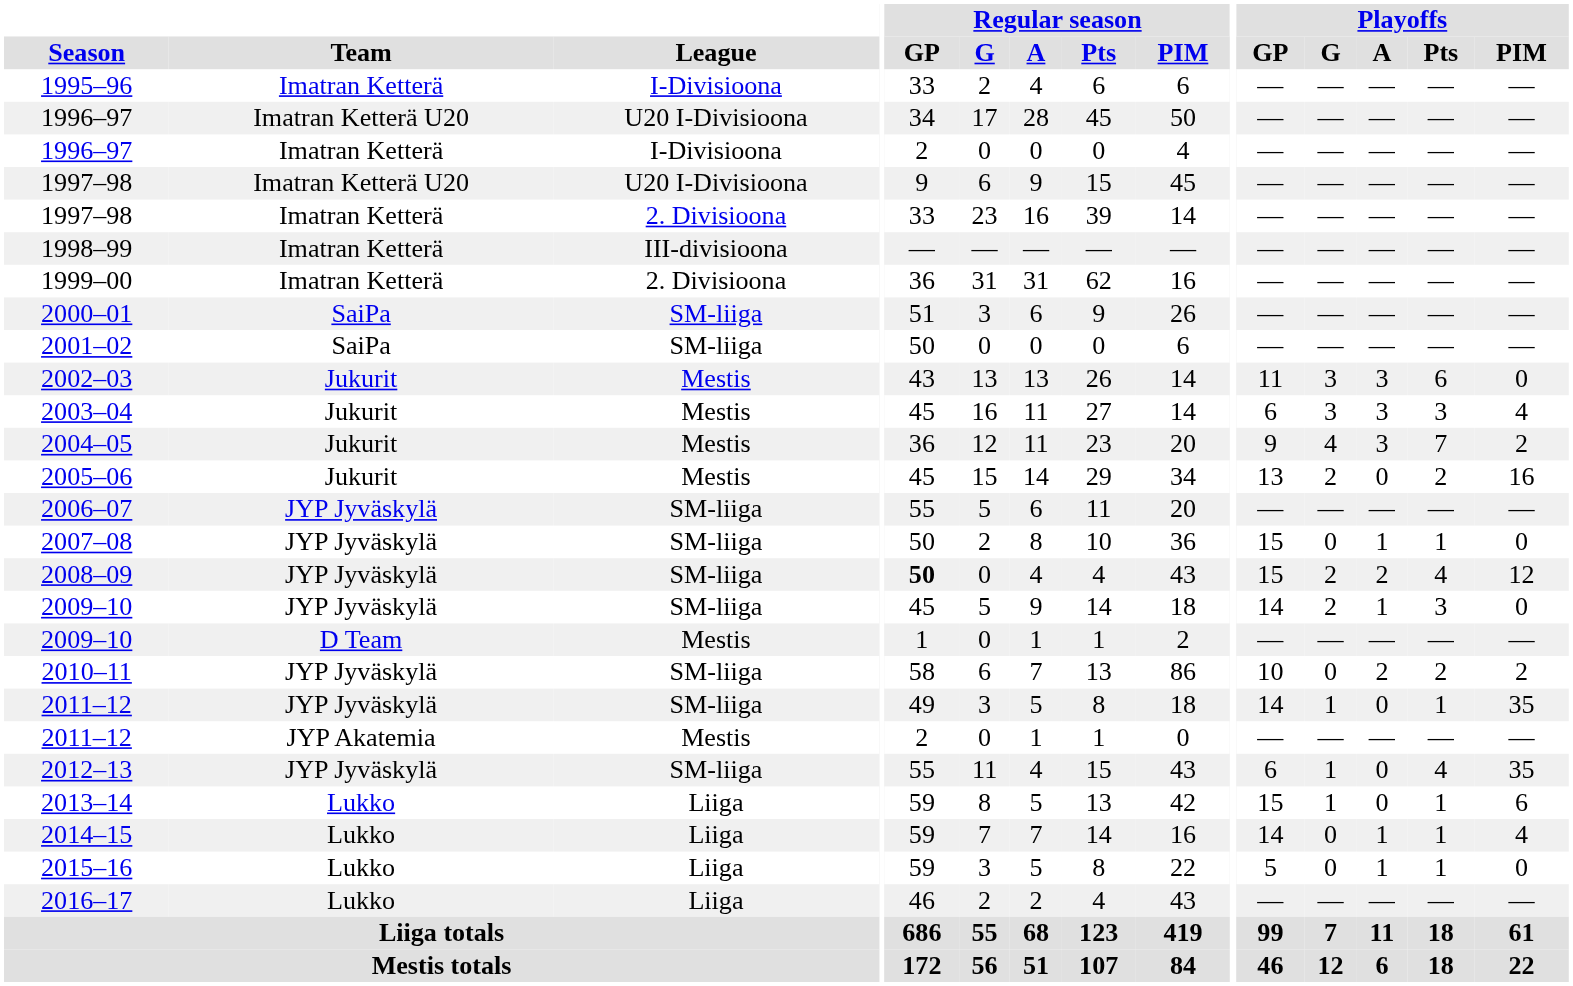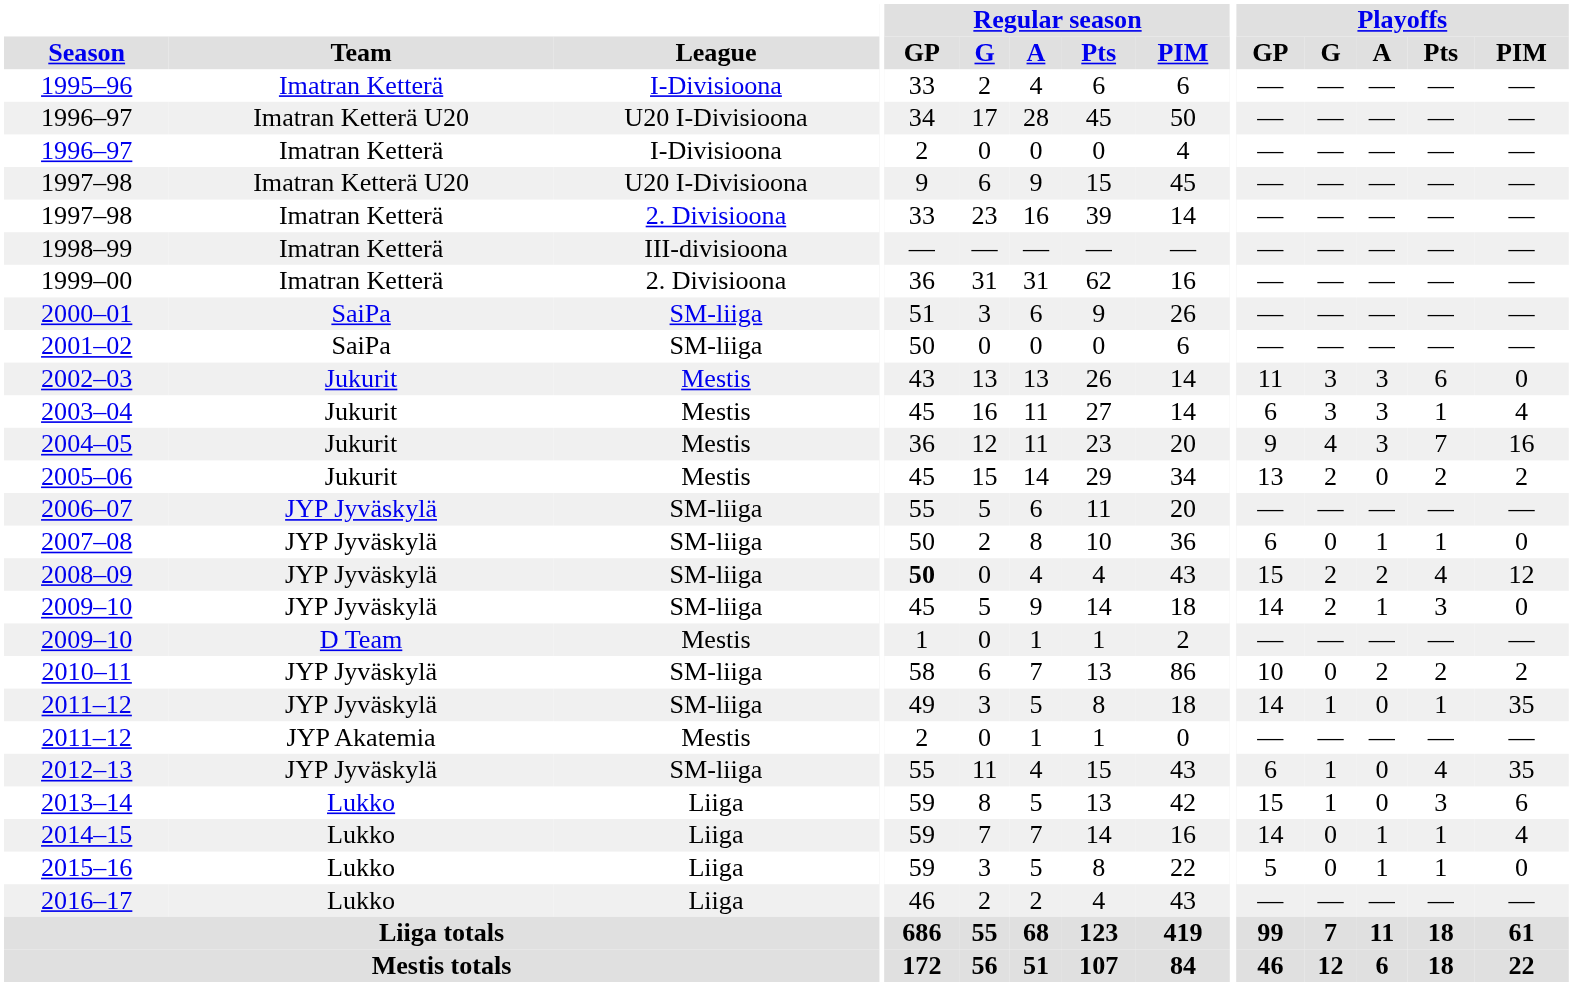2003–04 | Playoffs / Pts: 3 -> 1
2004–05 | Playoffs / PIM: 2 -> 16
2005–06 | Playoffs / PIM: 16 -> 2
2007–08 | Playoffs / GP: 15 -> 6
2013–14 | Playoffs / Pts: 1 -> 3
